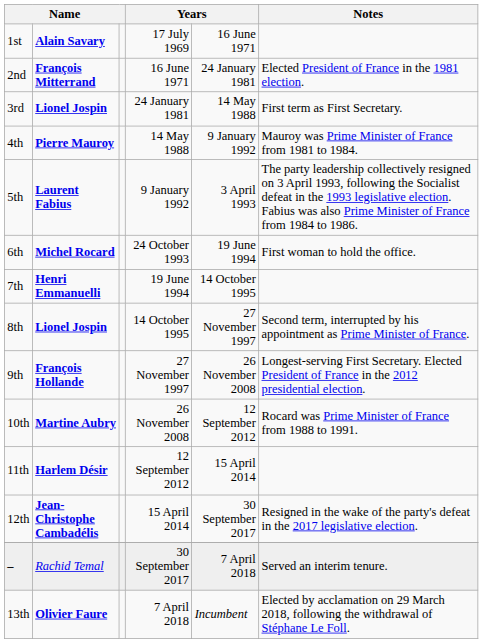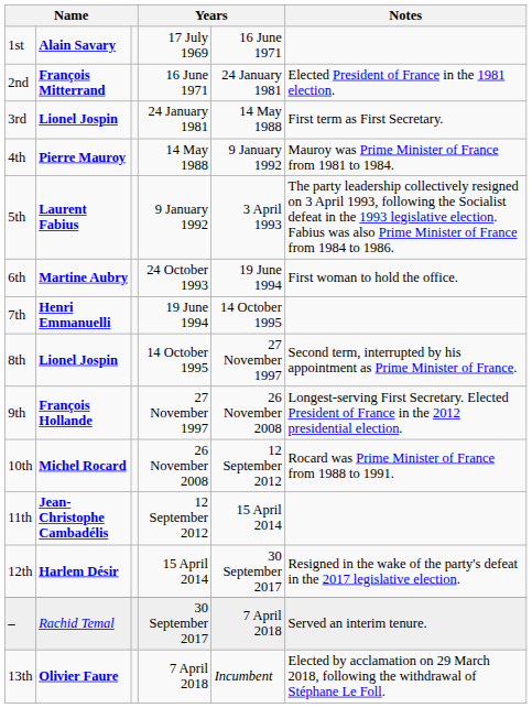6th | column 2: Michel Rocard -> Martine Aubry
10th | column 2: Martine Aubry -> Michel Rocard
11th | column 2: Harlem Désir -> Jean-Christophe Cambadélis
12th | column 2: Jean-Christophe Cambadélis -> Harlem Désir
